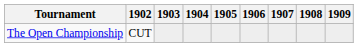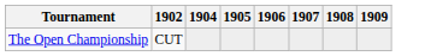- column: 1903
